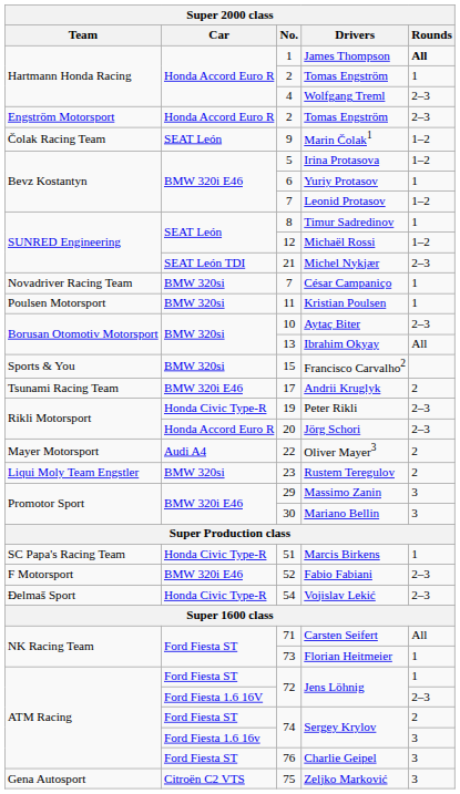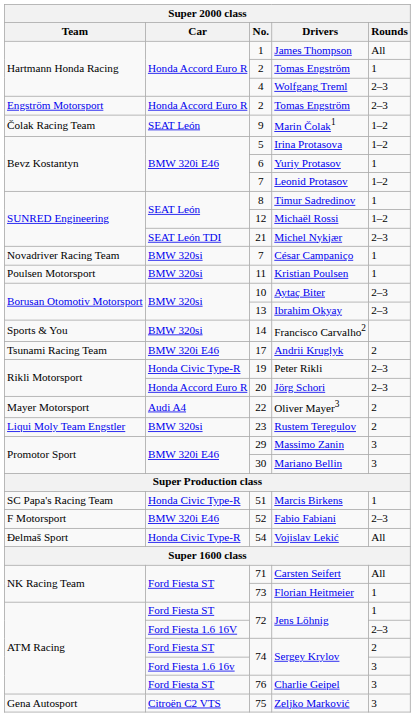James Thompson | Super 2000 class / Rounds: bold -> normal
Ibrahim Okyay | Super 2000 class / Rounds: All -> 2–3
Francisco Carvalho2 | Super 2000 class / No.: 15 -> 14
Vojislav Lekić | Super 2000 class / Rounds: 2–3 -> All
